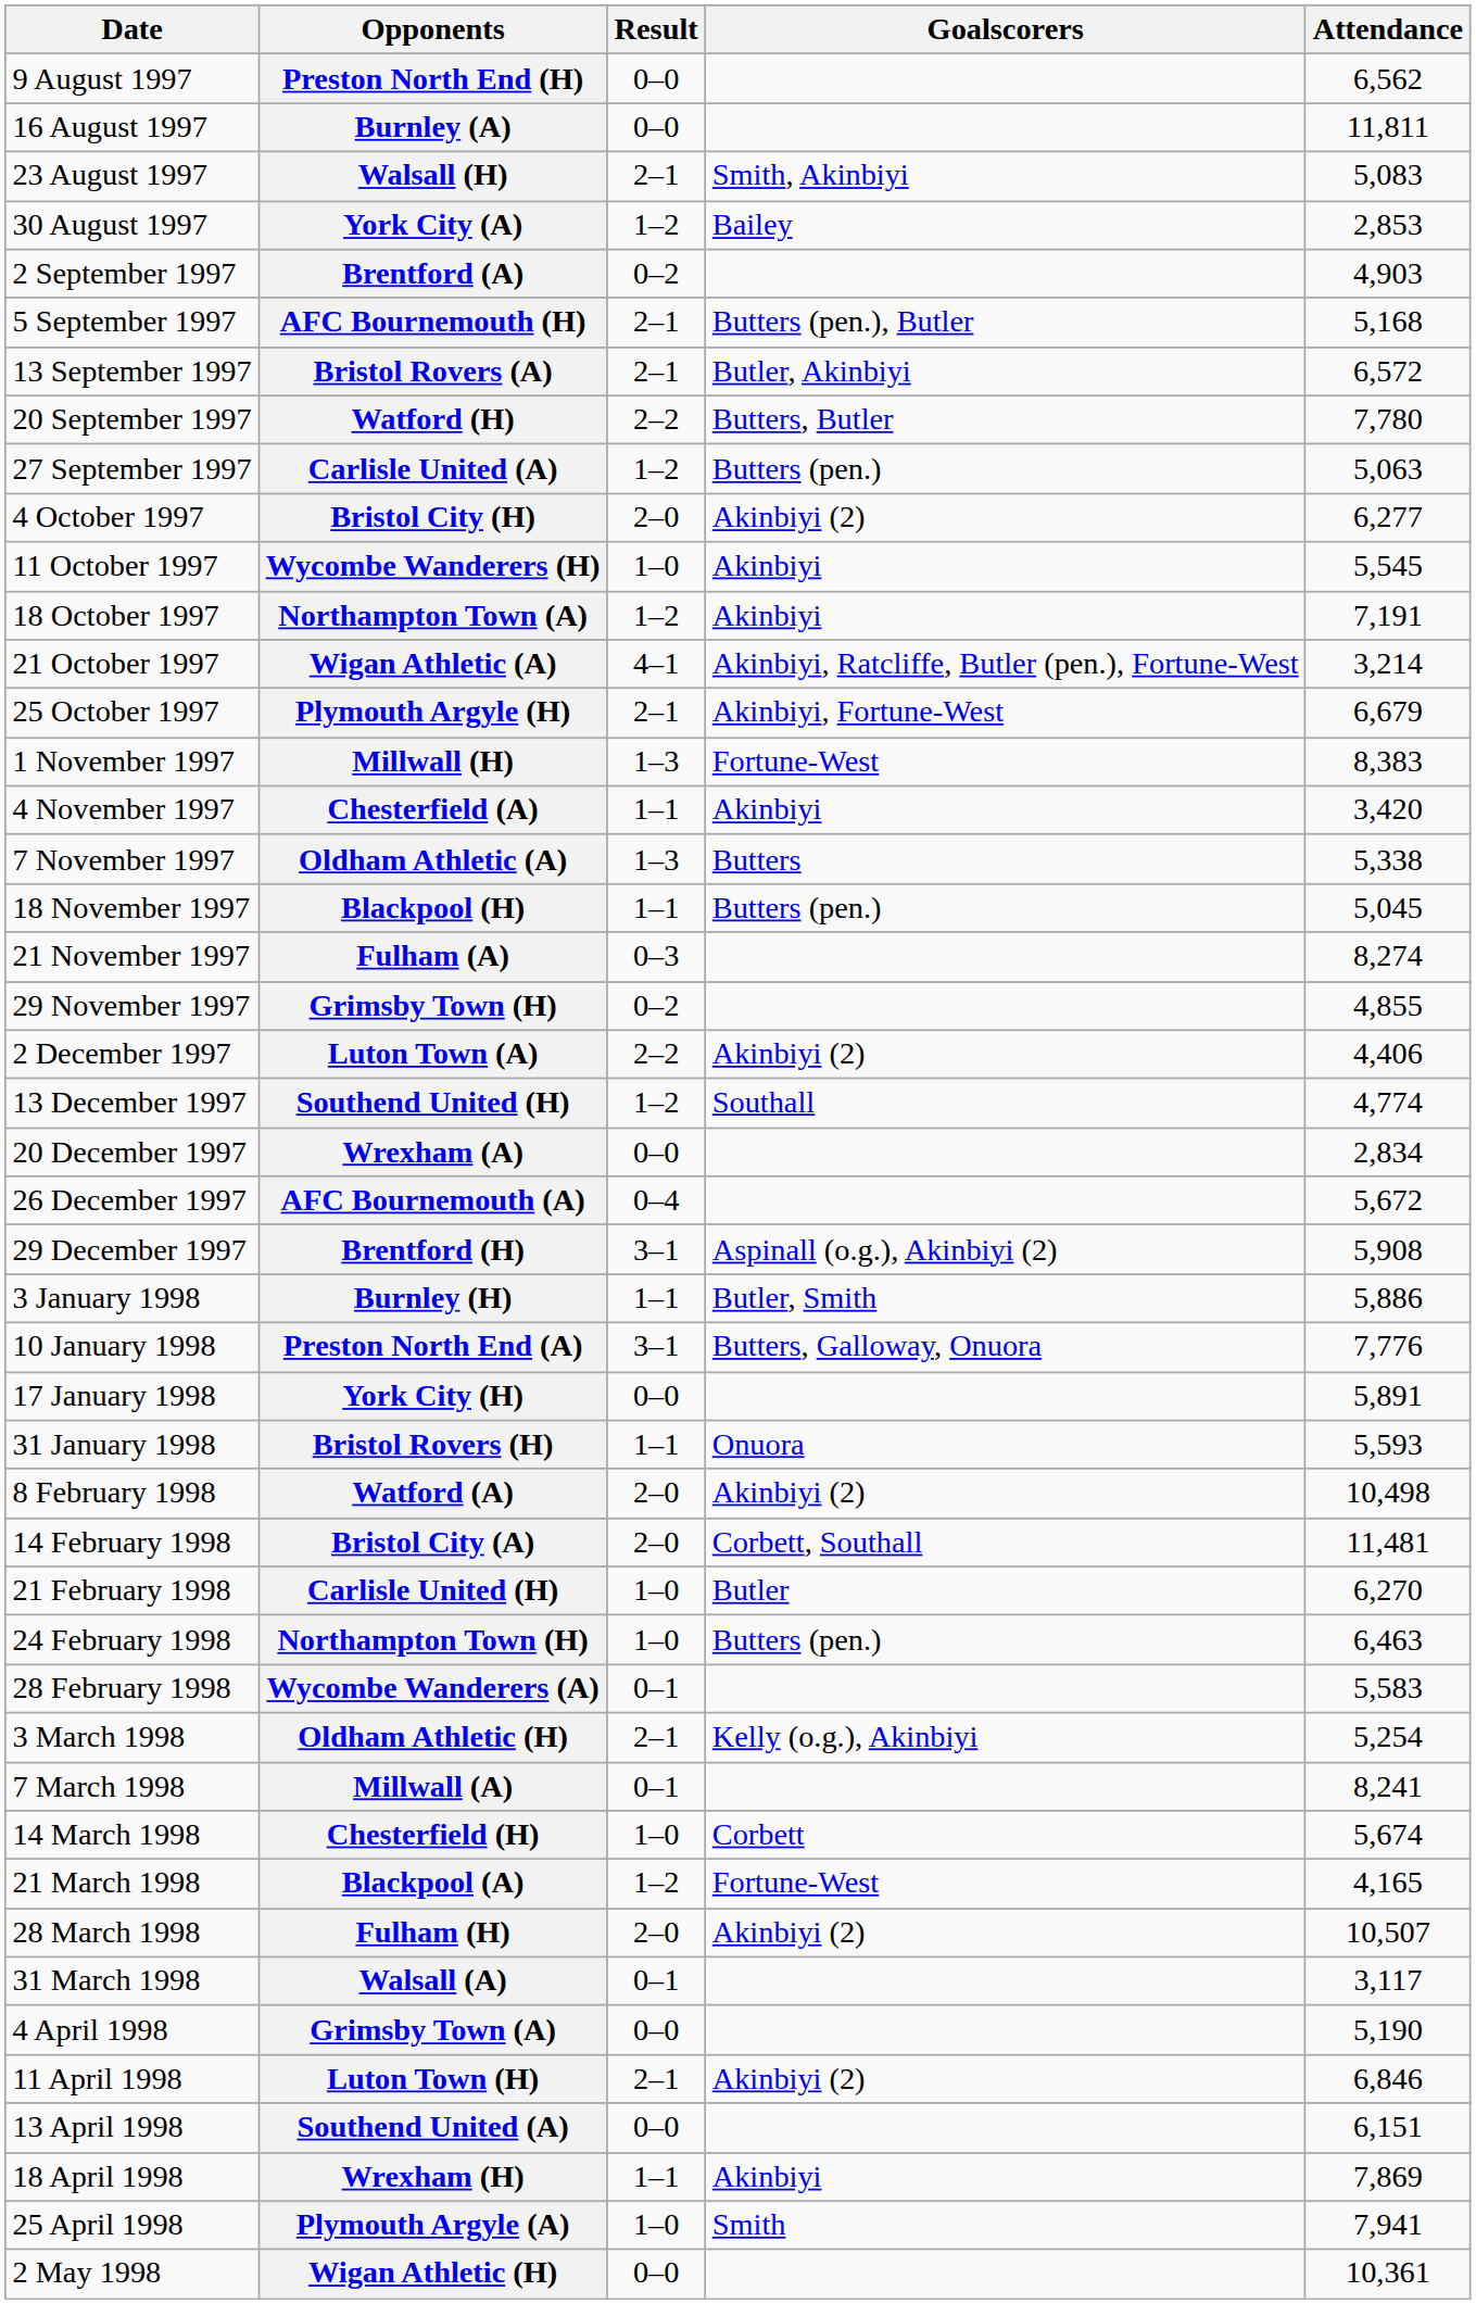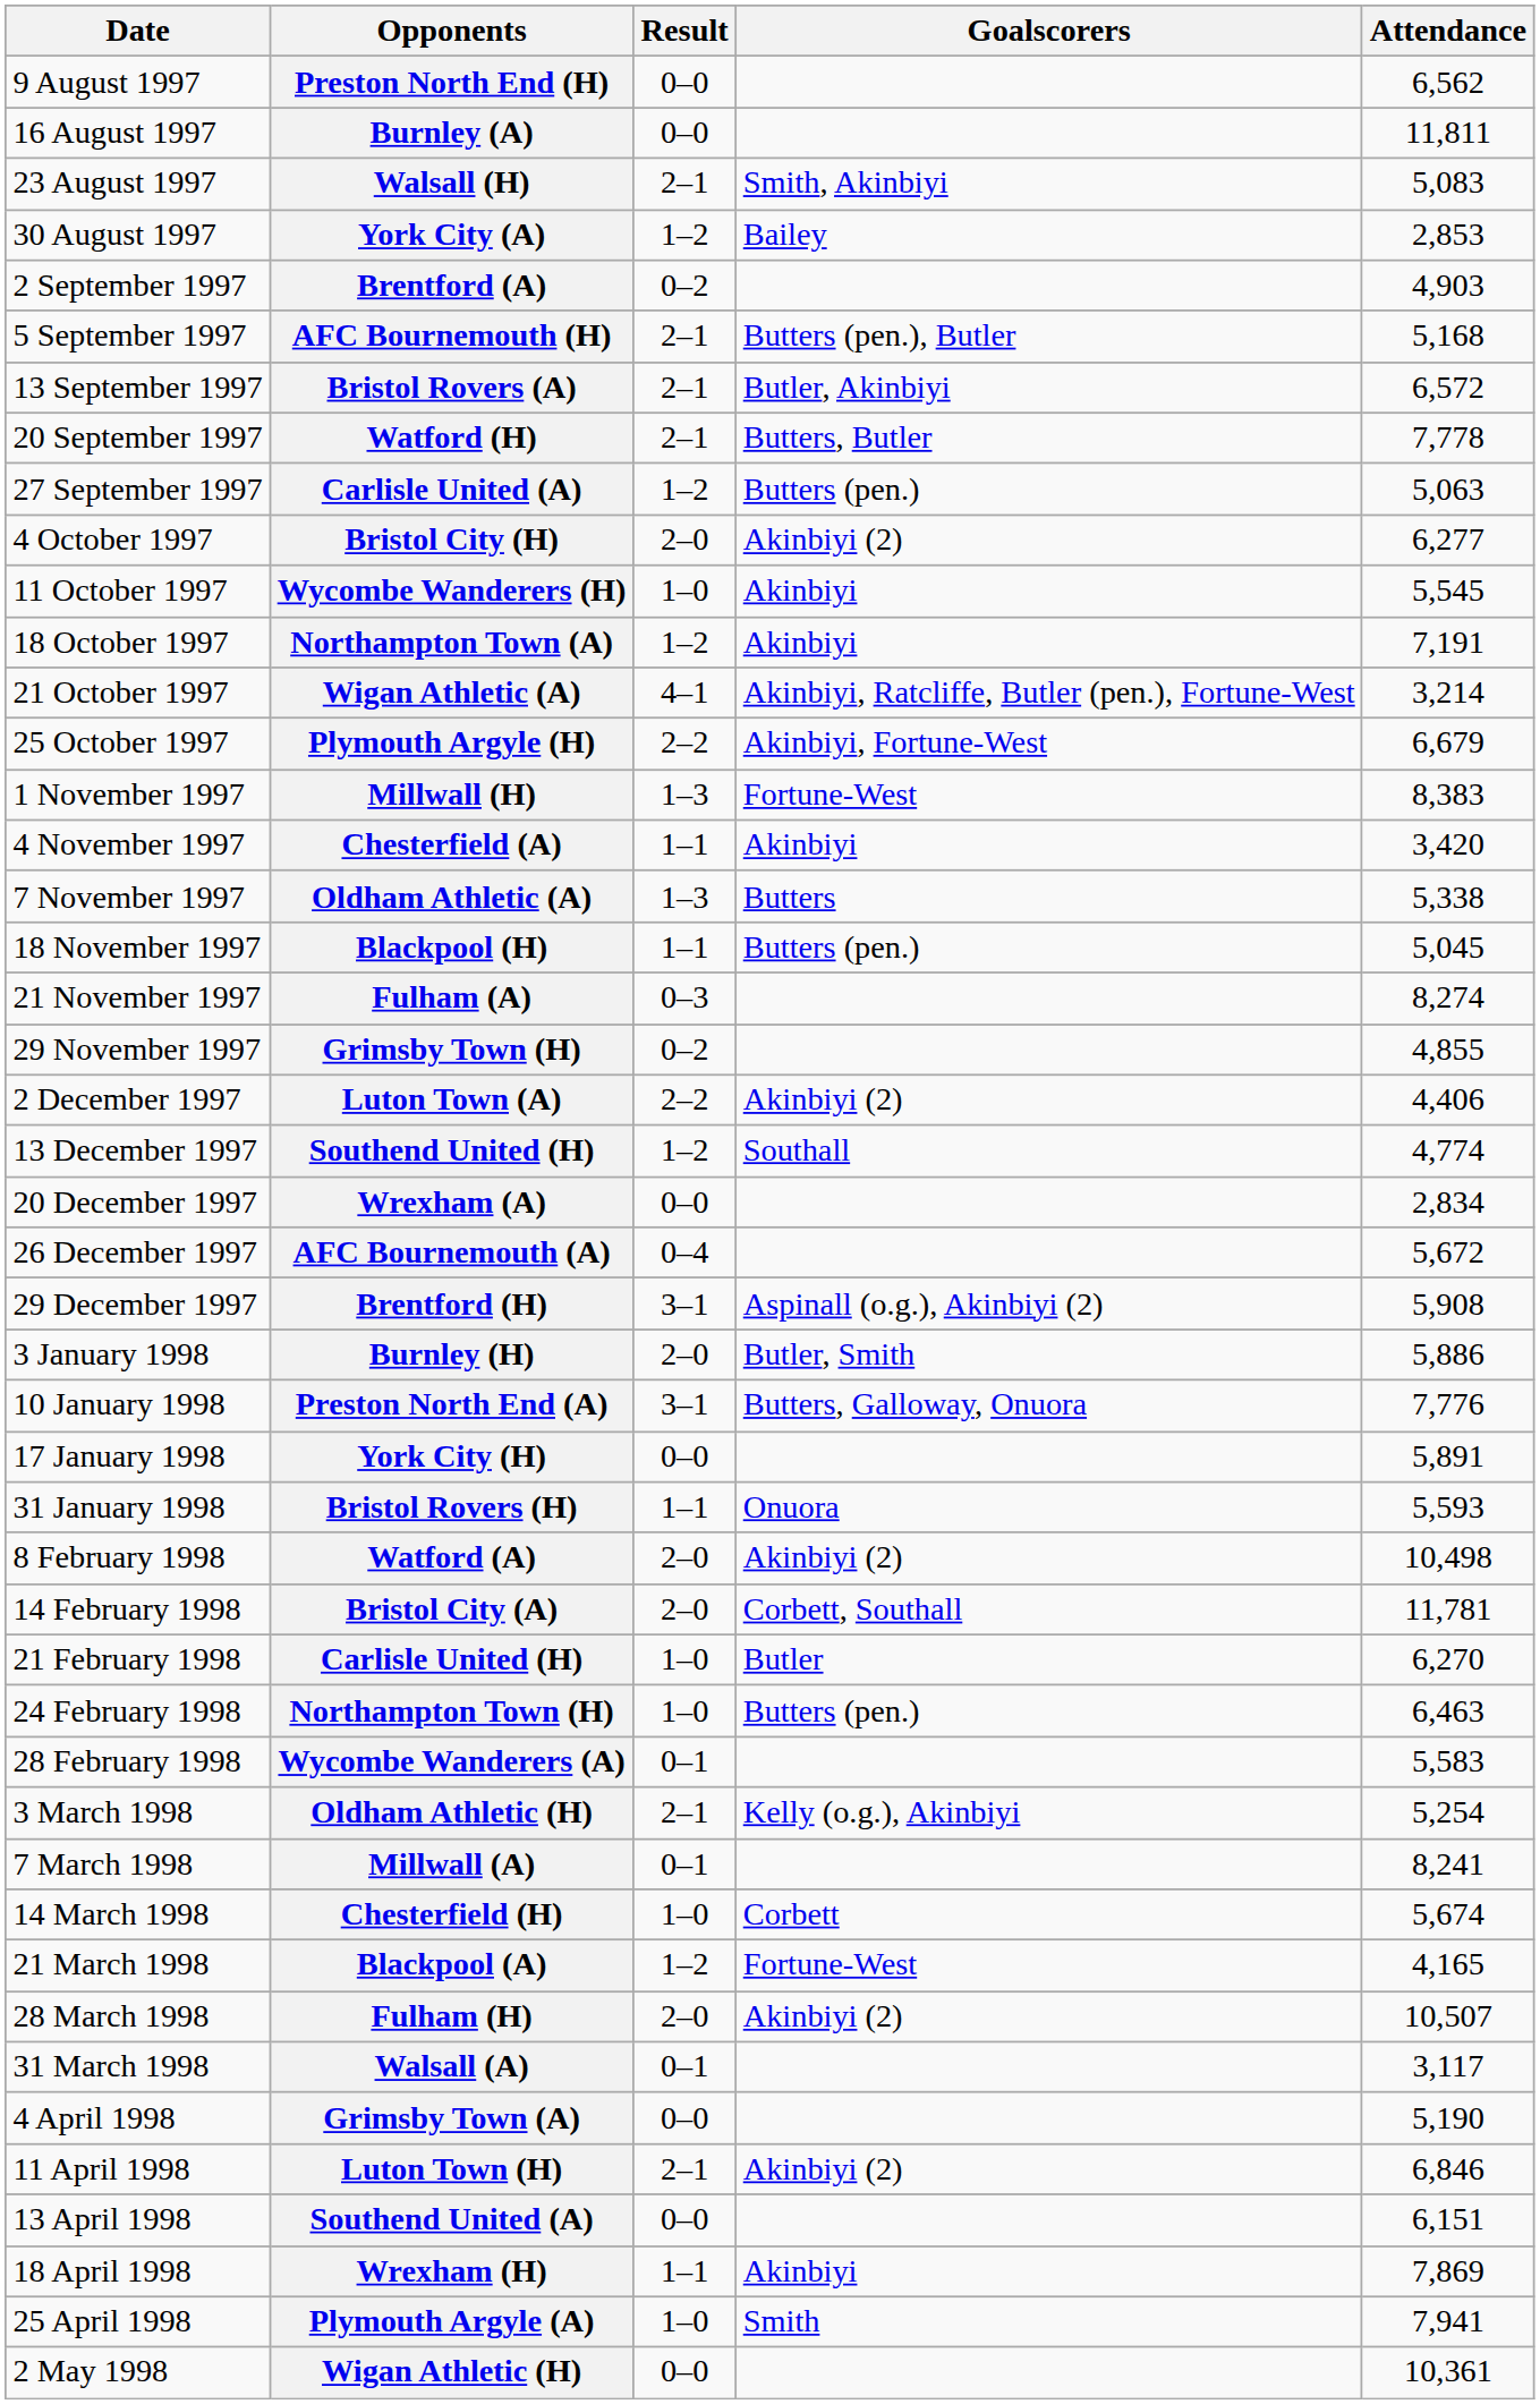Watford (H) | Result: 2–2 -> 2–1
Watford (H) | Attendance: 7,780 -> 7,778
Plymouth Argyle (H) | Result: 2–1 -> 2–2
Burnley (H) | Result: 1–1 -> 2–0
Bristol City (A) | Attendance: 11,481 -> 11,781
